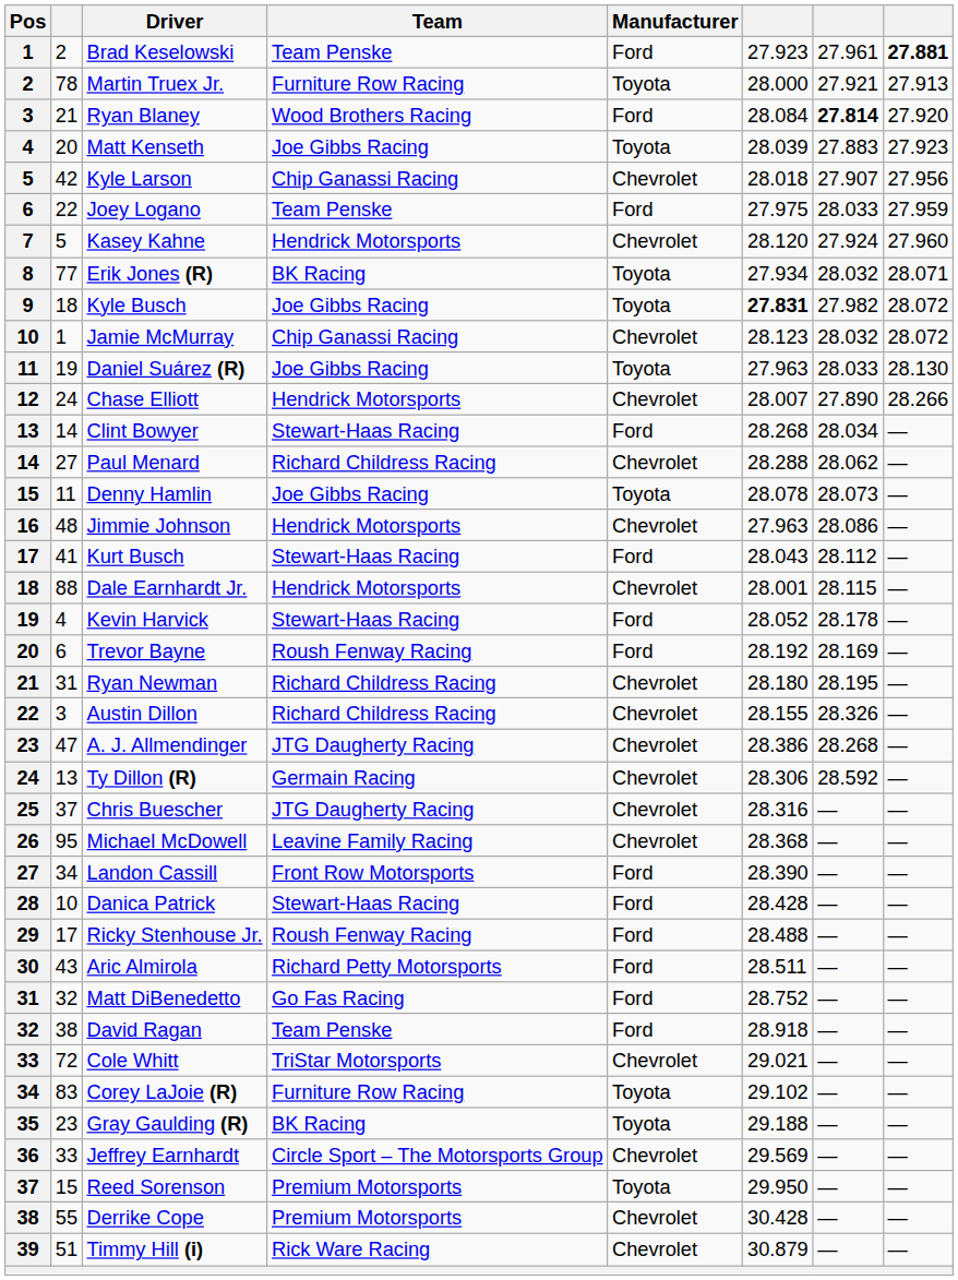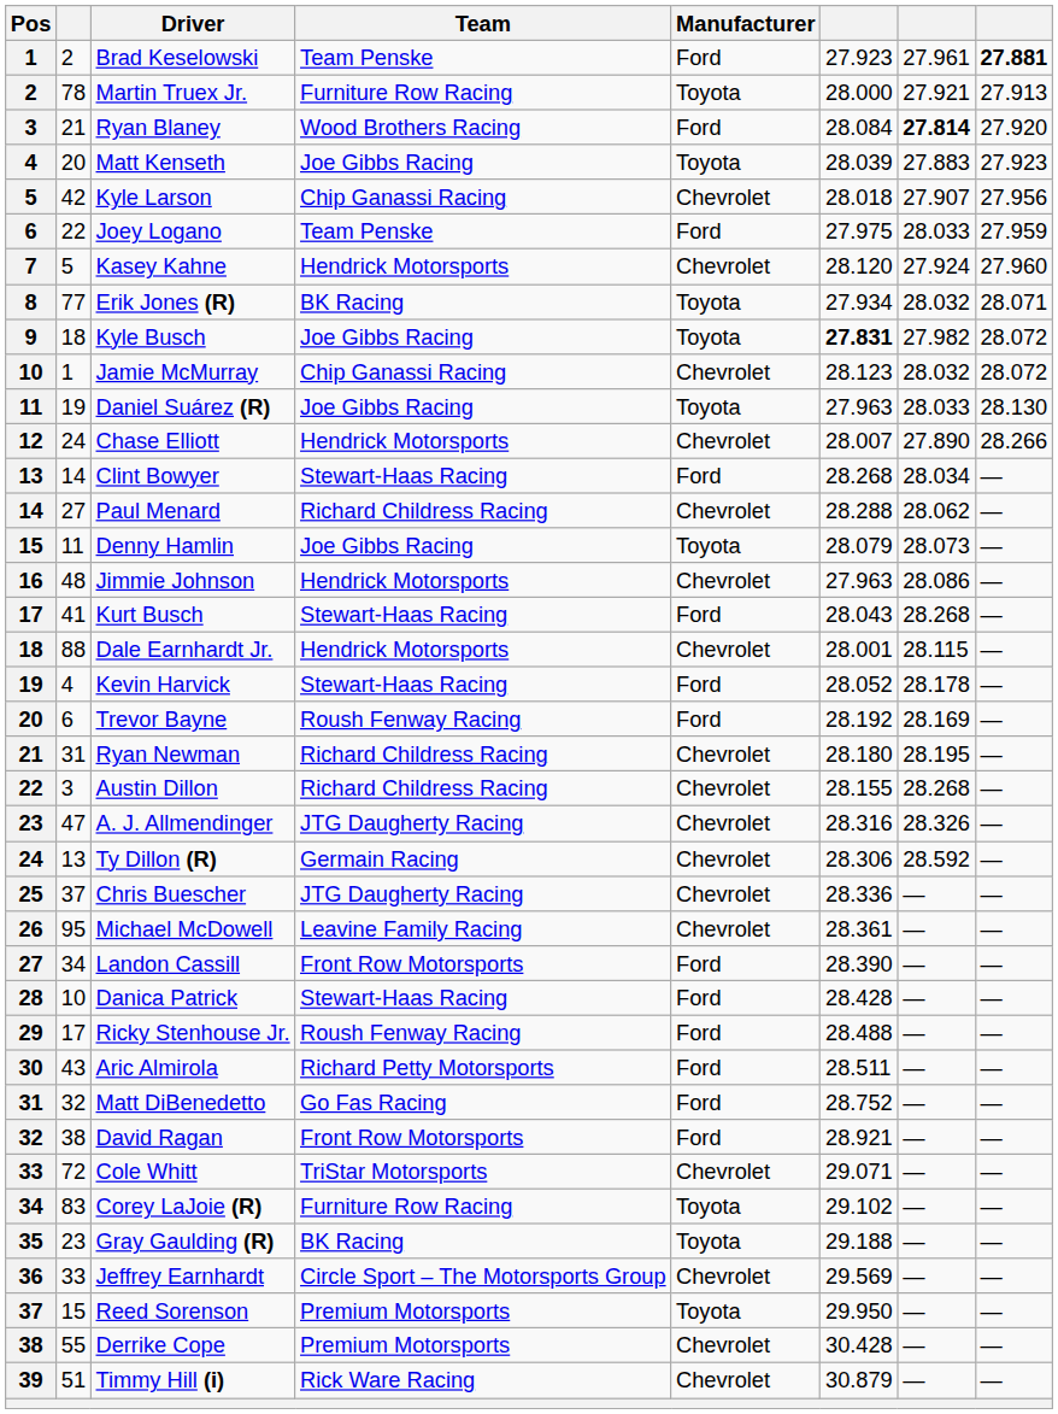Denny Hamlin | column 6: 28.078 -> 28.079
Kurt Busch | column 7: 28.112 -> 28.268
Austin Dillon | column 7: 28.326 -> 28.268
A. J. Allmendinger | column 6: 28.386 -> 28.316
A. J. Allmendinger | column 7: 28.268 -> 28.326
Chris Buescher | column 6: 28.316 -> 28.336
Michael McDowell | column 6: 28.368 -> 28.361
David Ragan | Team: Team Penske -> Front Row Motorsports
David Ragan | column 6: 28.918 -> 28.921
Cole Whitt | column 6: 29.021 -> 29.071
